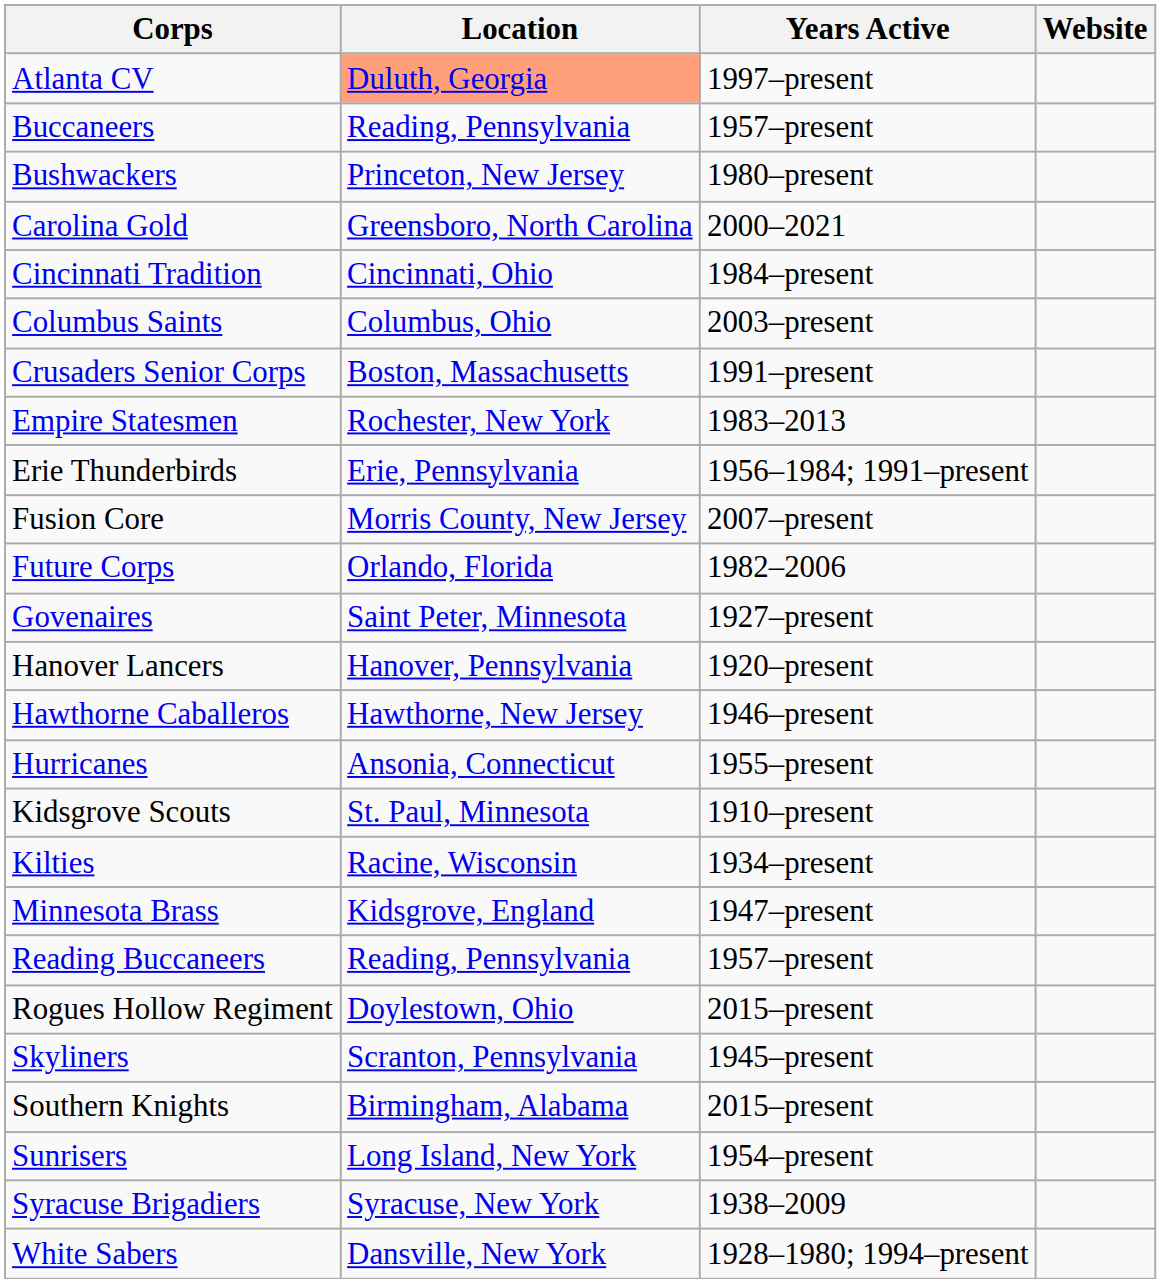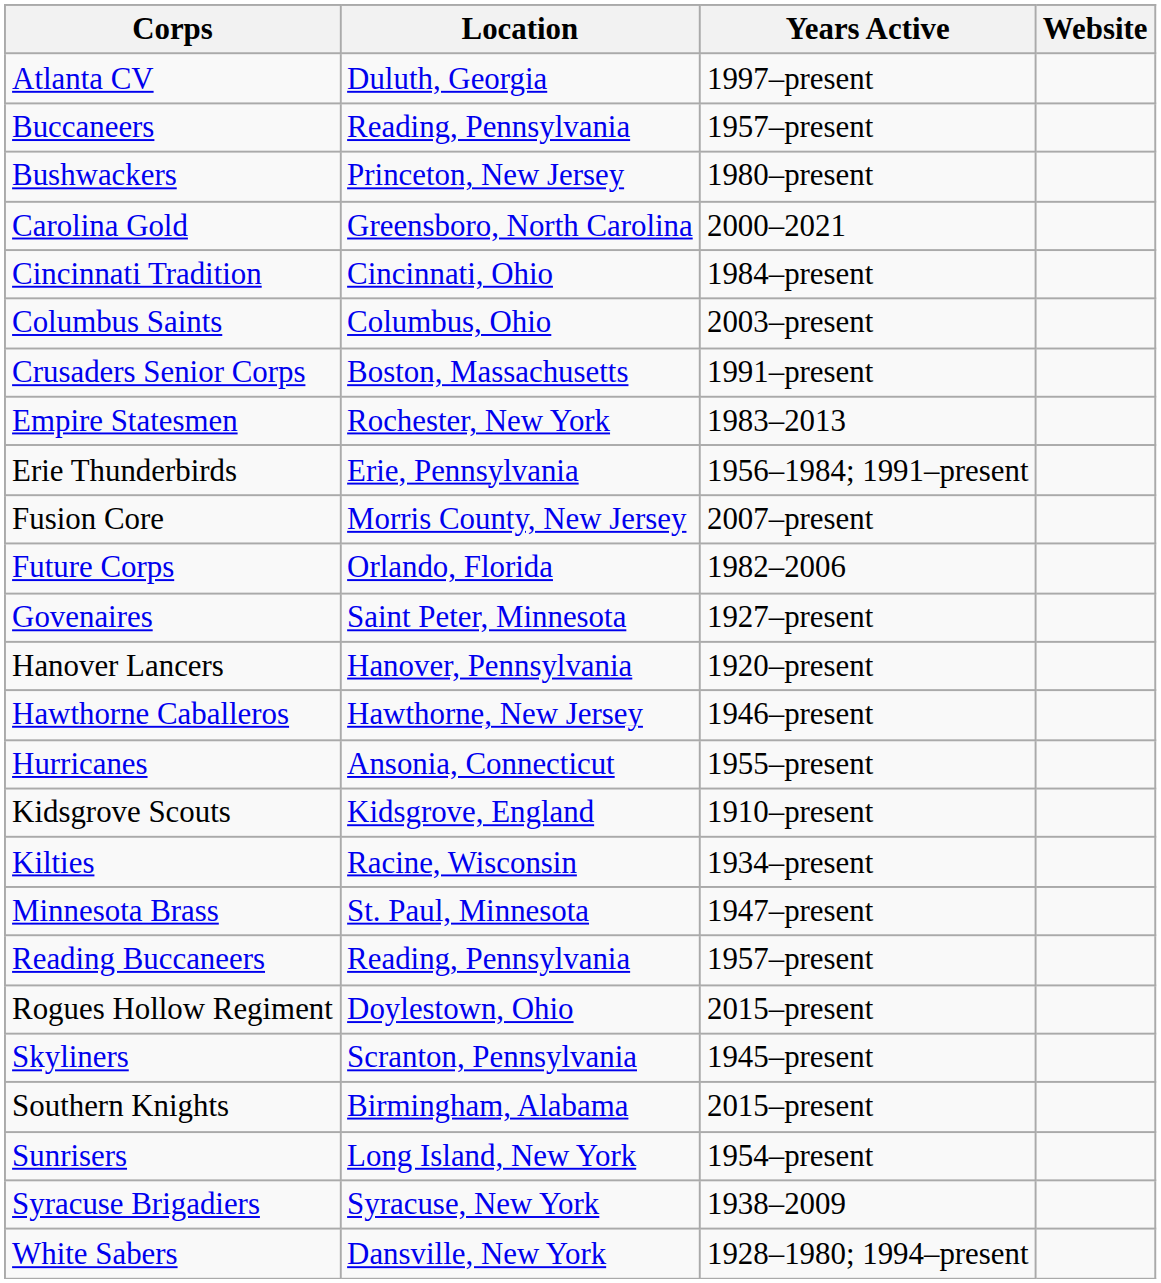Atlanta CV | Location: lightsalmon background -> no background
Kidsgrove Scouts | Location: St. Paul, Minnesota -> Kidsgrove, England
Minnesota Brass | Location: Kidsgrove, England -> St. Paul, Minnesota
